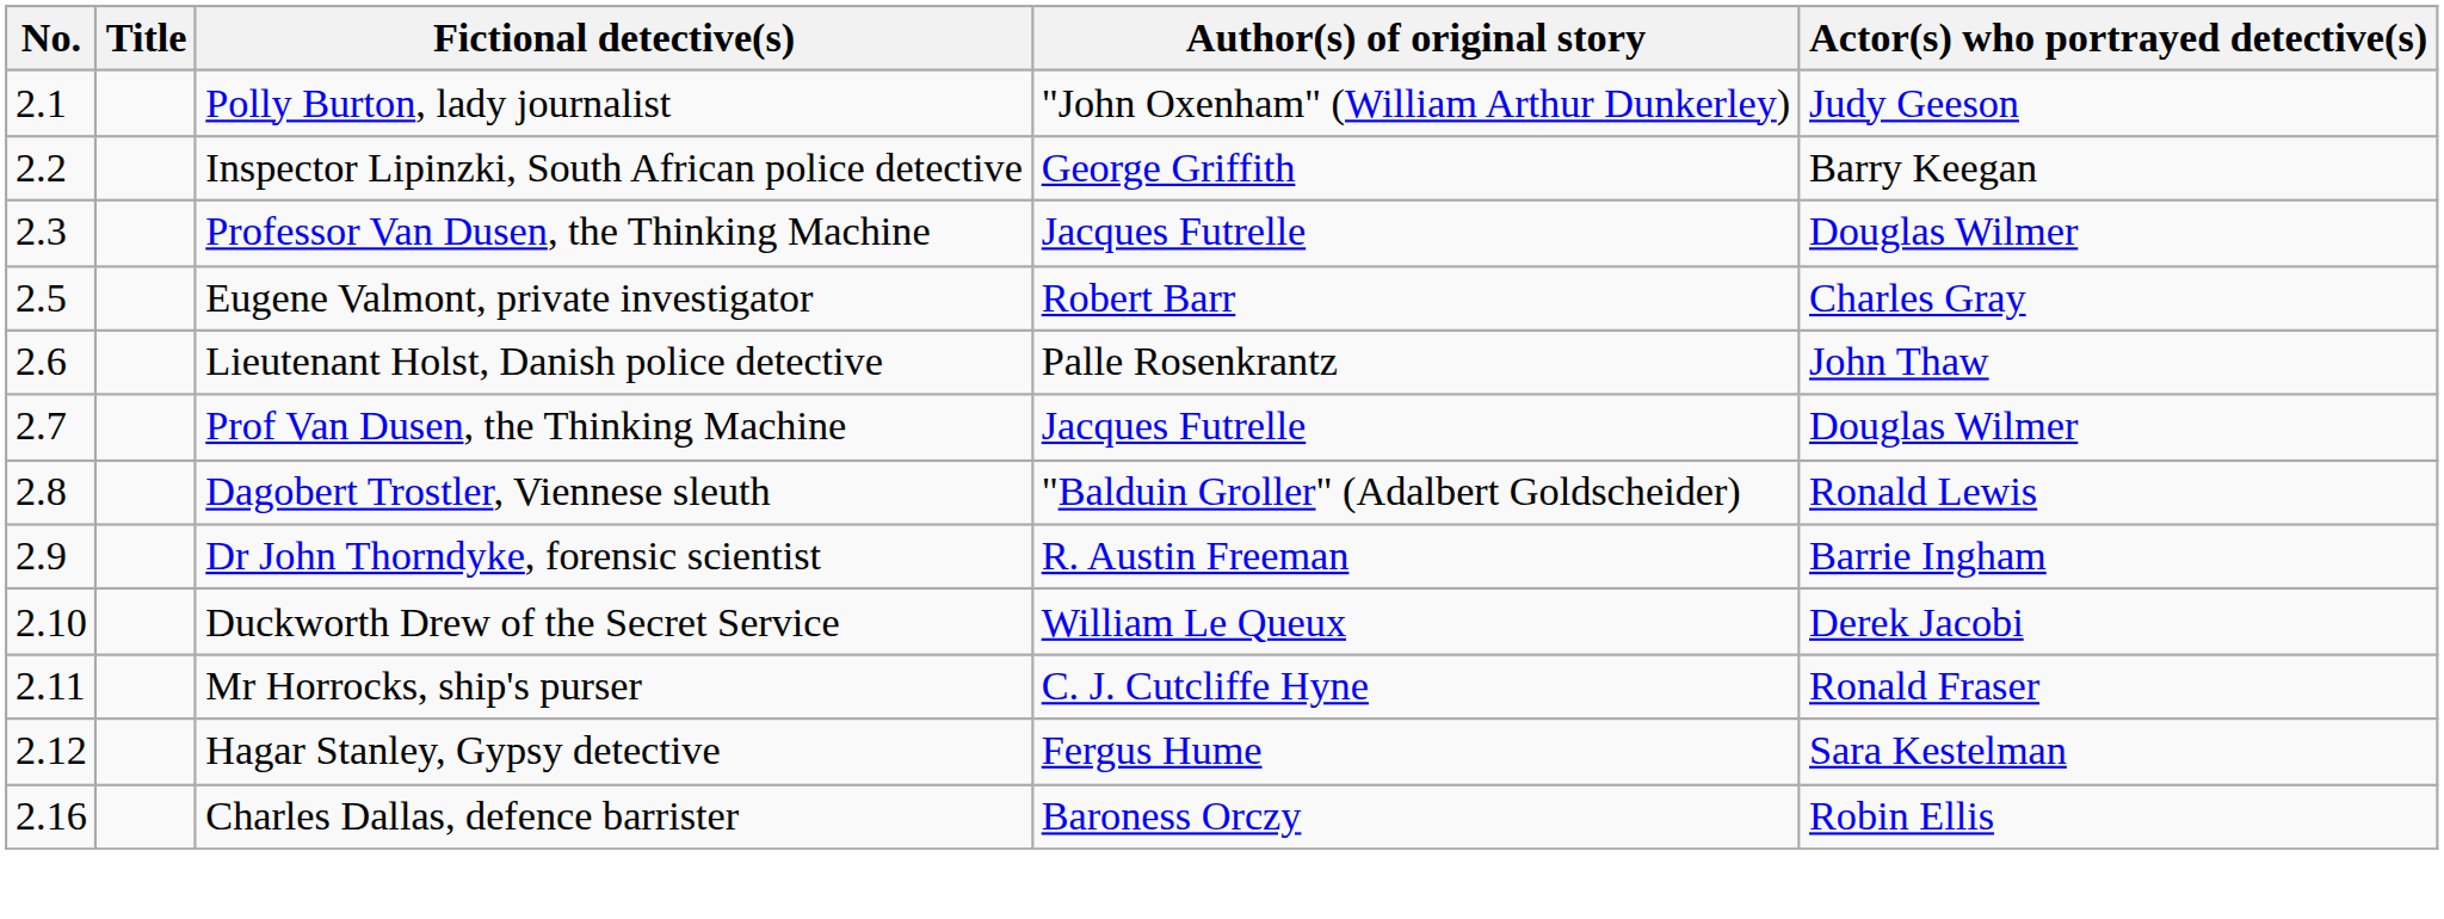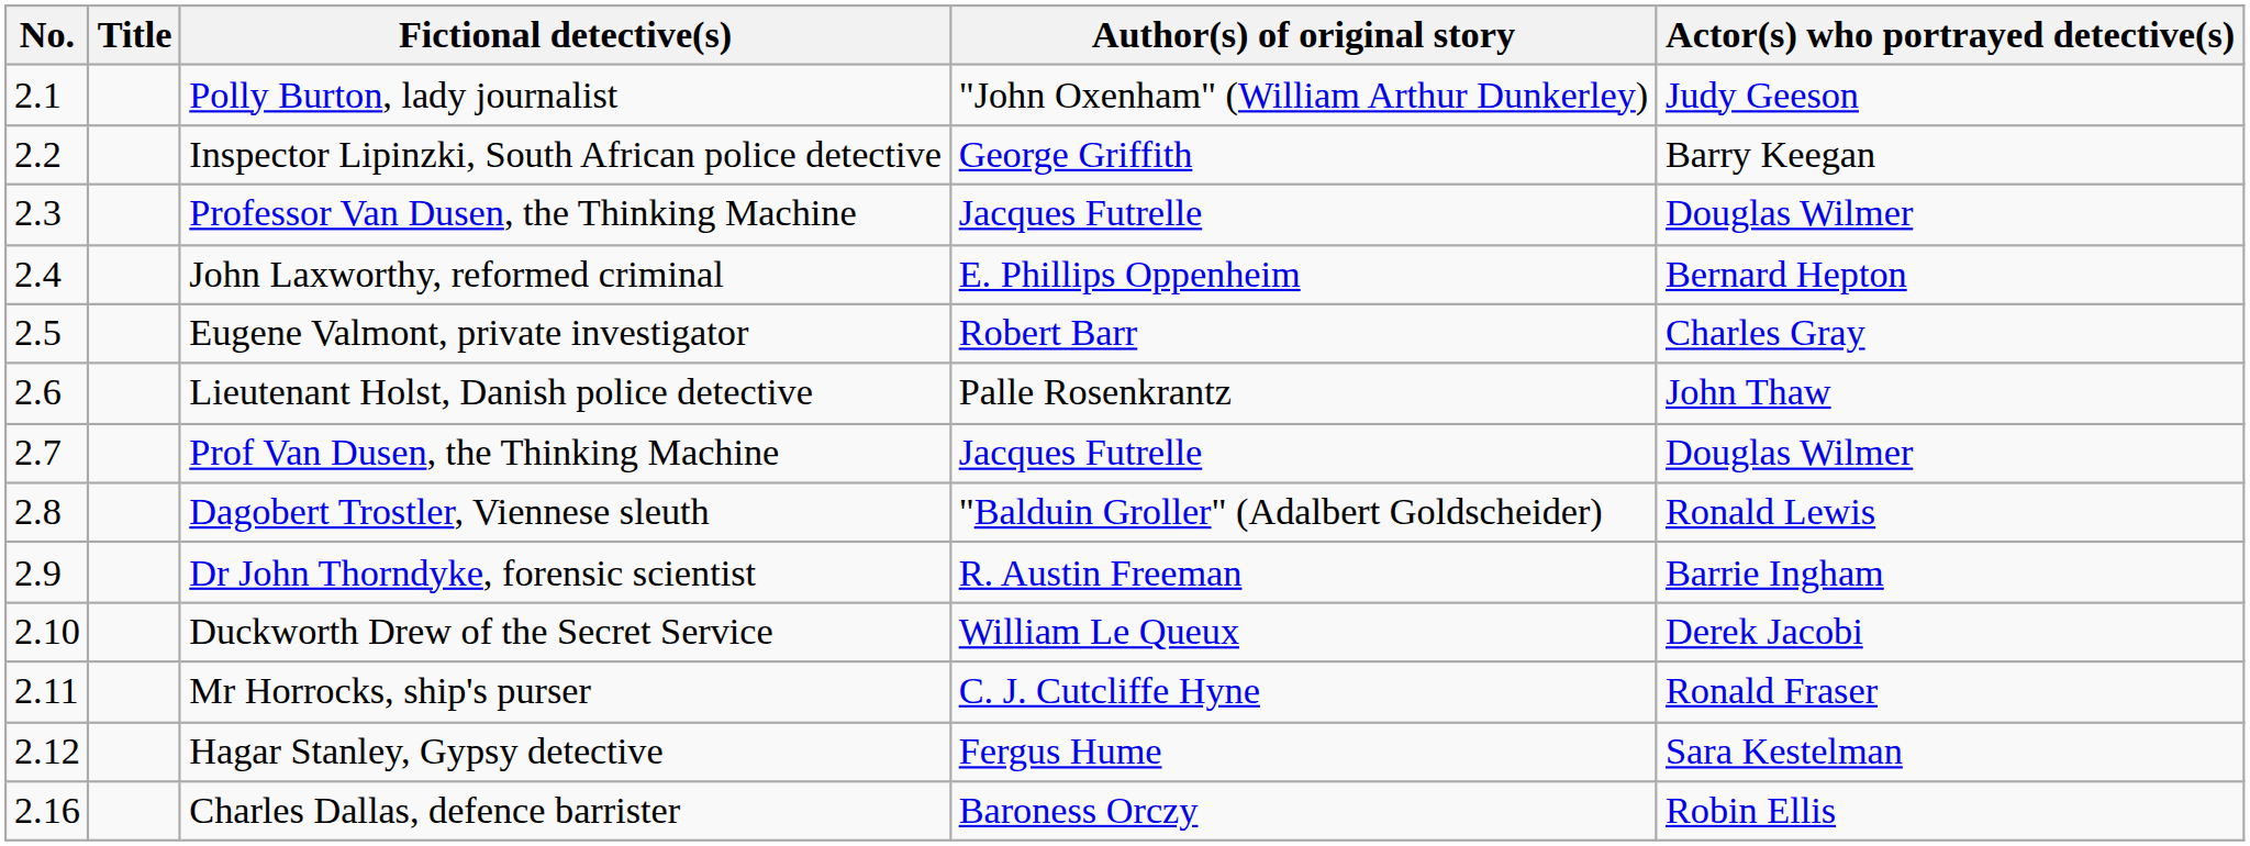+ row: 2.4 | John Laxworthy, reformed criminal | E. Phillips Oppenheim | Bernard Hepton
